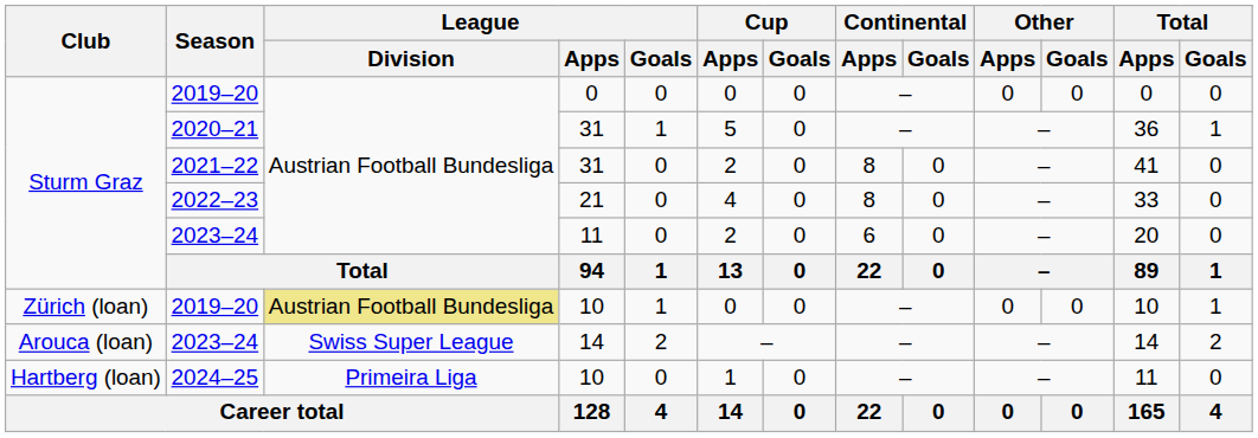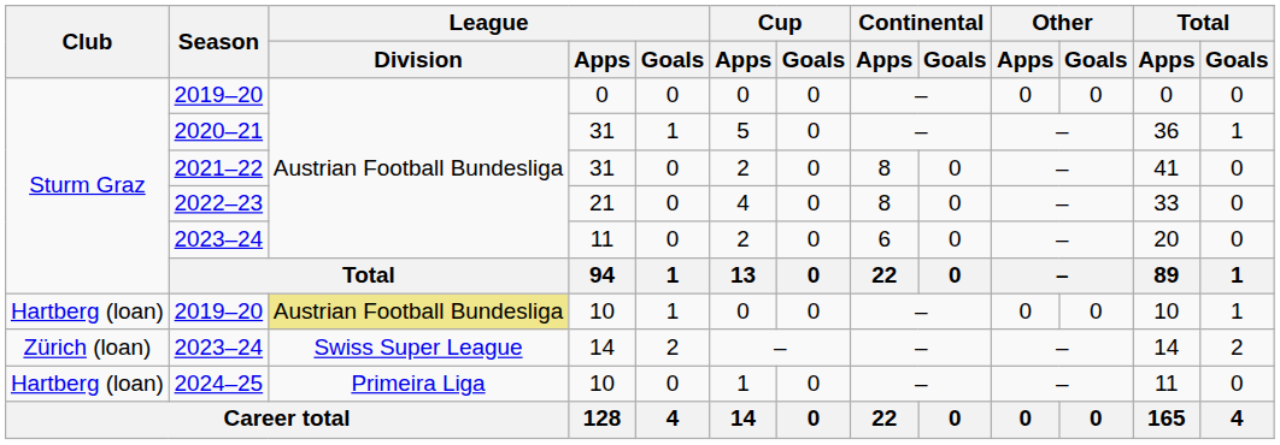2019–20 / 10 | Club: Zürich (loan) -> Hartberg (loan)
2023–24 / 14 | Club: Arouca (loan) -> Zürich (loan)
